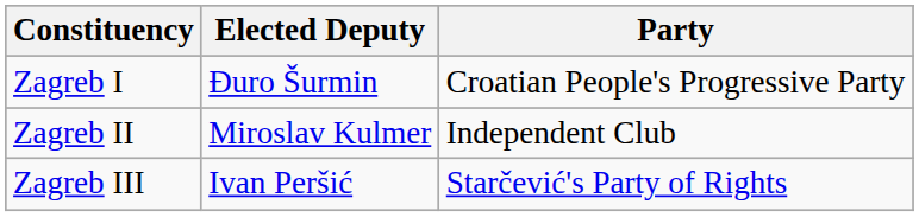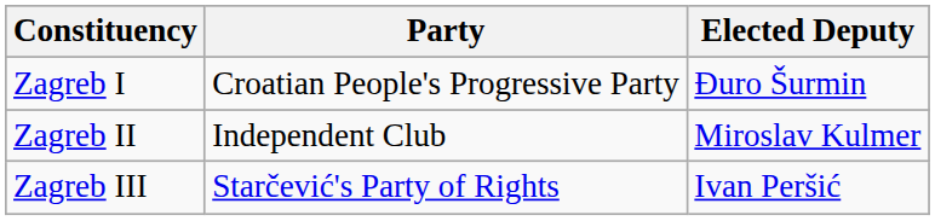columns swapped: Elected Deputy <-> Party
